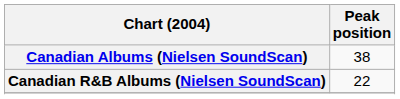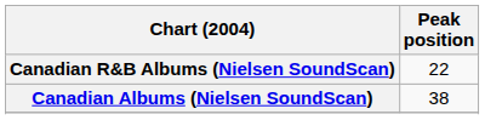rows swapped: Canadian Albums (Nielsen SoundScan) <-> Canadian R&B Albums (Nielsen SoundScan)
